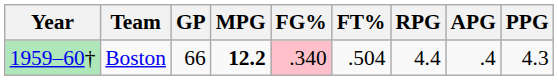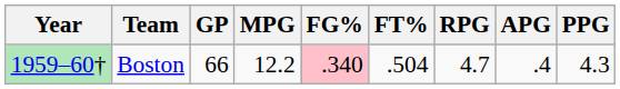Boston | MPG: bold -> normal
Boston | RPG: 4.4 -> 4.7
